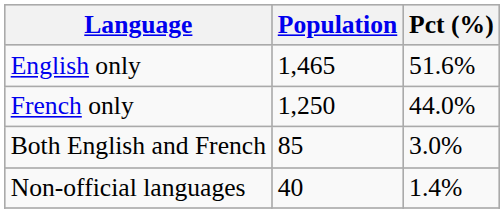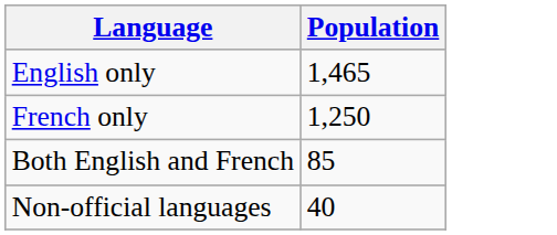- column: Pct (%) | 51.6% | 44.0% | 3.0% | 1.4%
